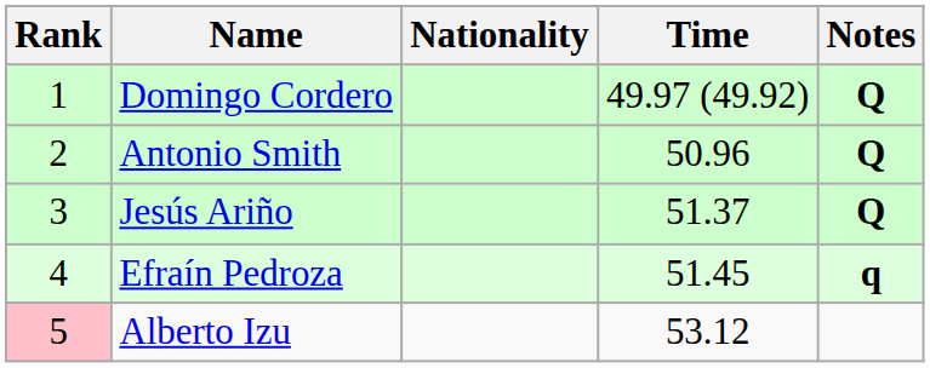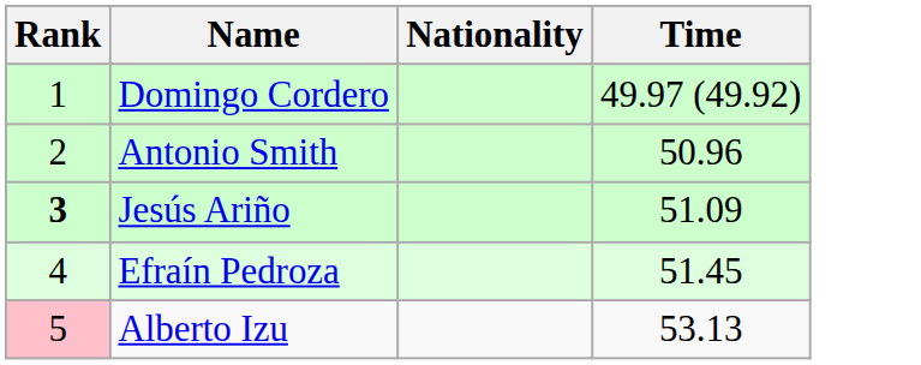- column: Notes | Q | Q | Q | q
Jesús Ariño | Rank: normal -> bold
Jesús Ariño | Time: 51.37 -> 51.09
Alberto Izu | Time: 53.12 -> 53.13
